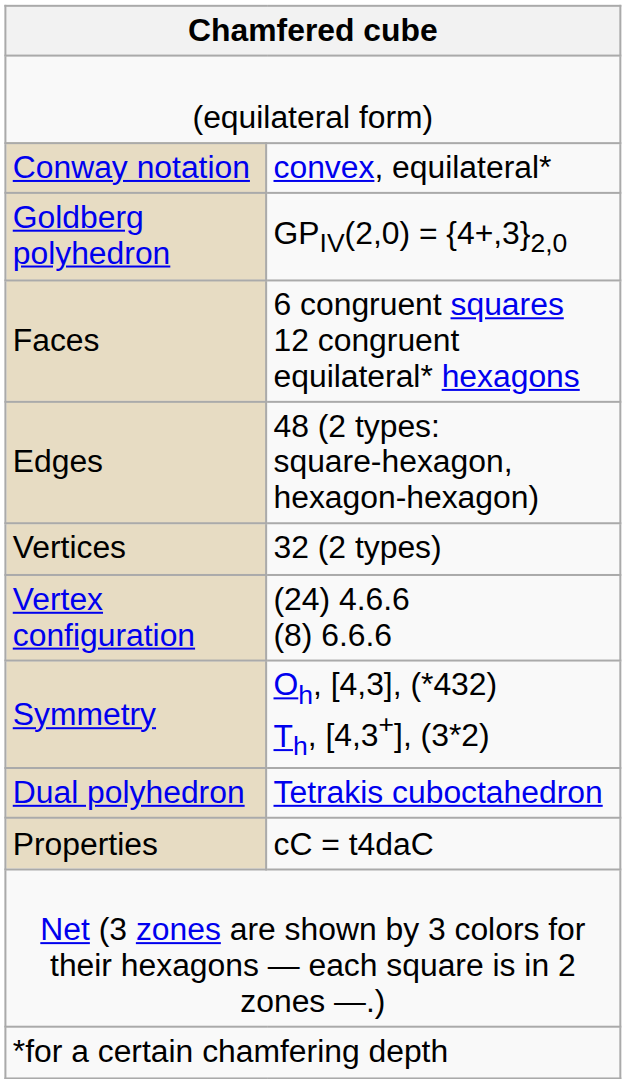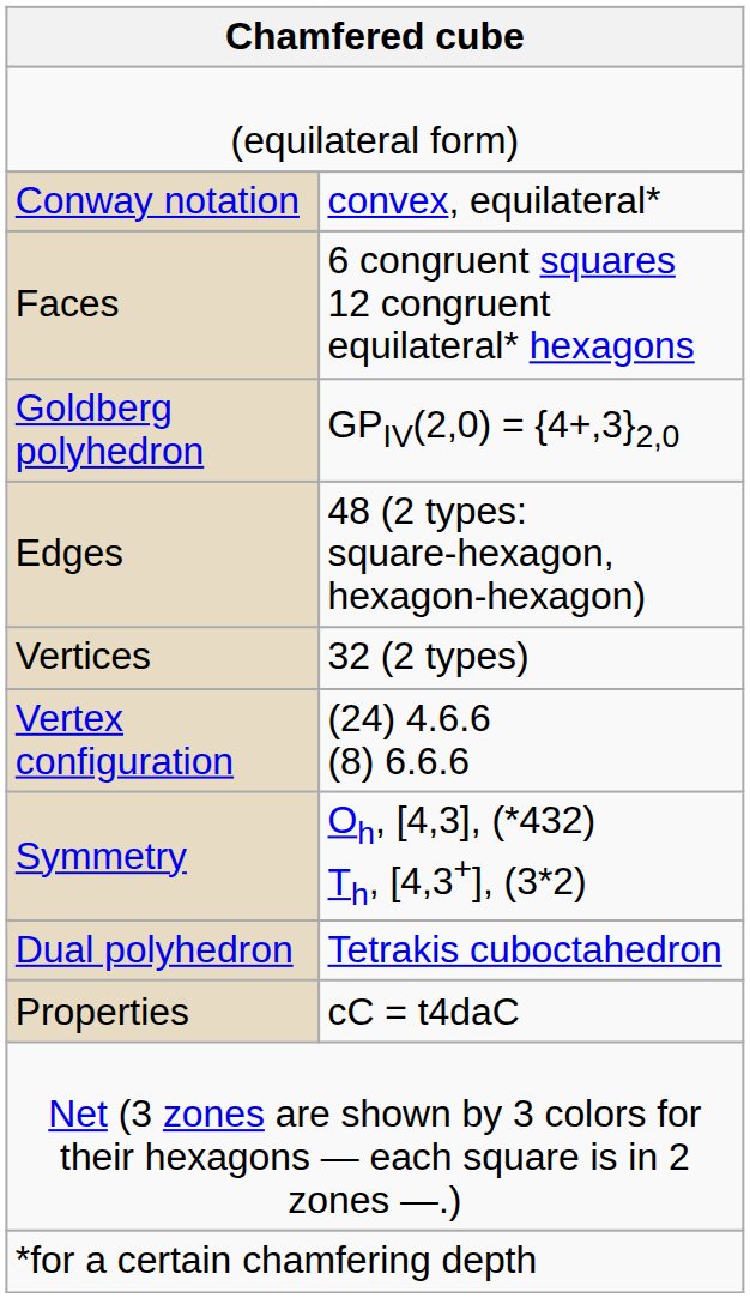rows swapped: Goldberg polyhedron <-> Faces
